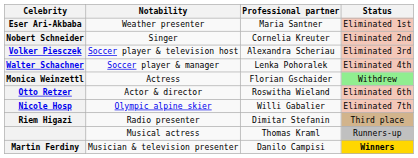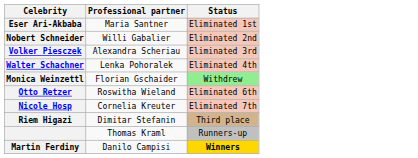- column: Notability | Weather presenter | Singer | Soccer player & television host | Soccer player & manager | Actress | Actor & director | Olympic alpine skier | Radio presenter | Musical actress | Musician & television presenter
Nobert Schneider | Professional partner: Cornelia Kreuter -> Willi Gabalier
Nicole Hosp | Professional partner: Willi Gabalier -> Cornelia Kreuter
